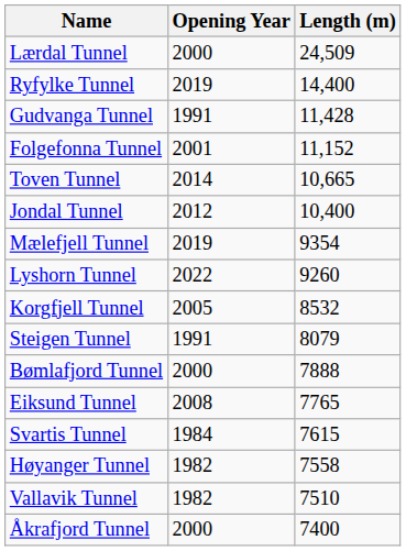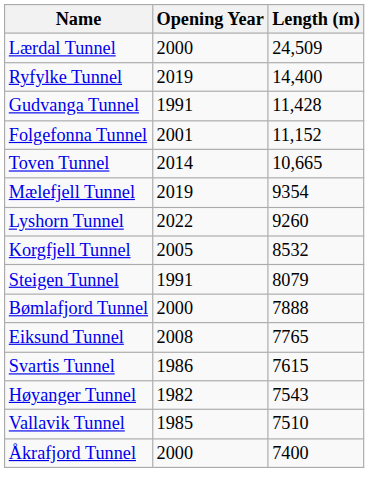- row: Jondal Tunnel | 2012 | 10,400
Svartis Tunnel | Opening Year: 1984 -> 1986
Høyanger Tunnel | Length (m): 7558 -> 7543
Vallavik Tunnel | Opening Year: 1982 -> 1985
